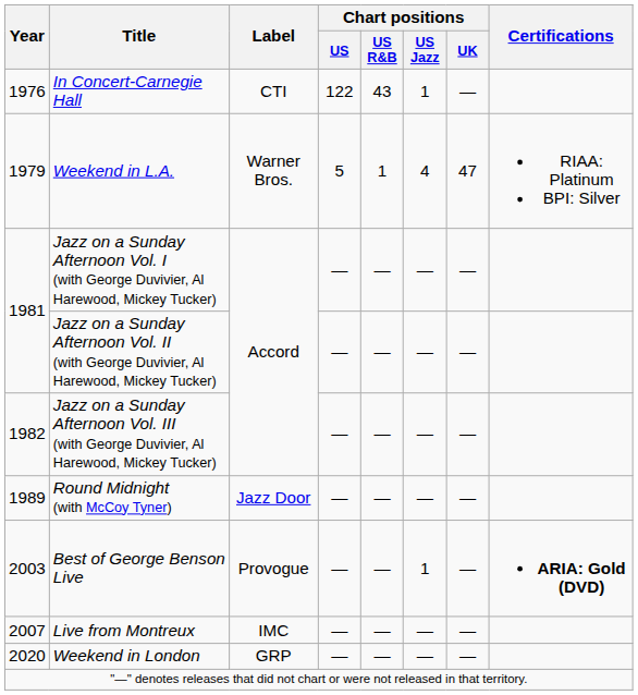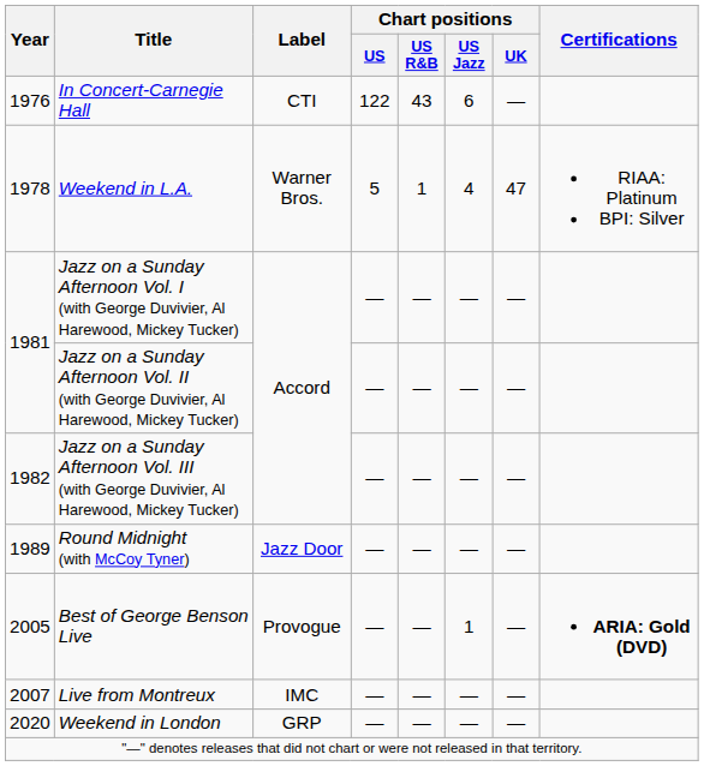In Concert-Carnegie Hall | Chart positions / US Jazz: 1 -> 6
Weekend in L.A. | Year: 1979 -> 1978
Best of George Benson Live | Year: 2003 -> 2005
